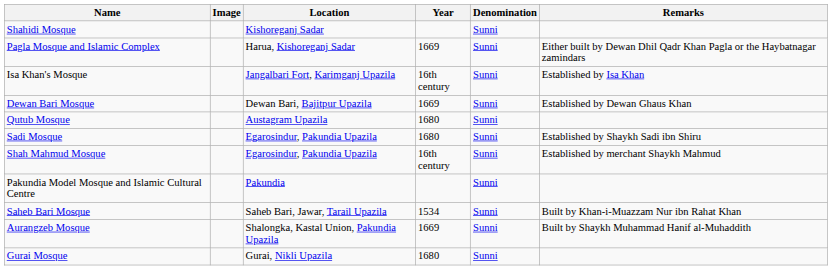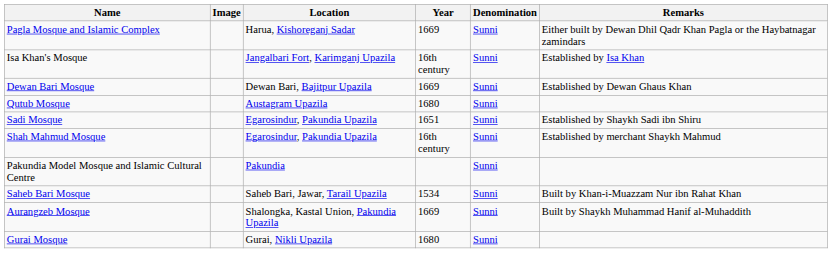- row: Shahidi Mosque | Kishoreganj Sadar | Sunni
Sadi Mosque | Year: 1680 -> 1651
